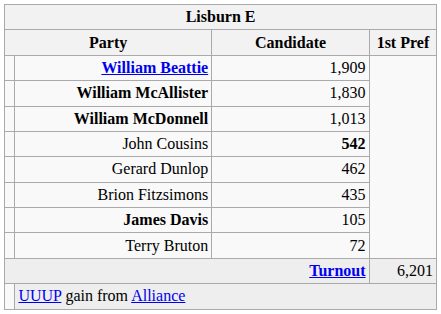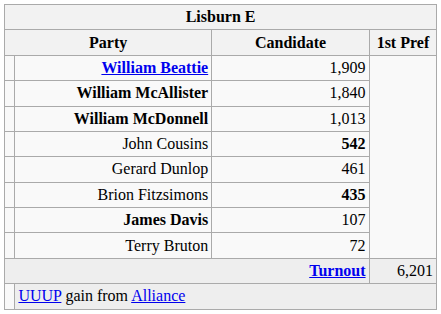William McAllister | Candidate: 1,830 -> 1,840
Gerard Dunlop | Candidate: 462 -> 461
Brion Fitzsimons | Candidate: normal -> bold
James Davis | Candidate: 105 -> 107
